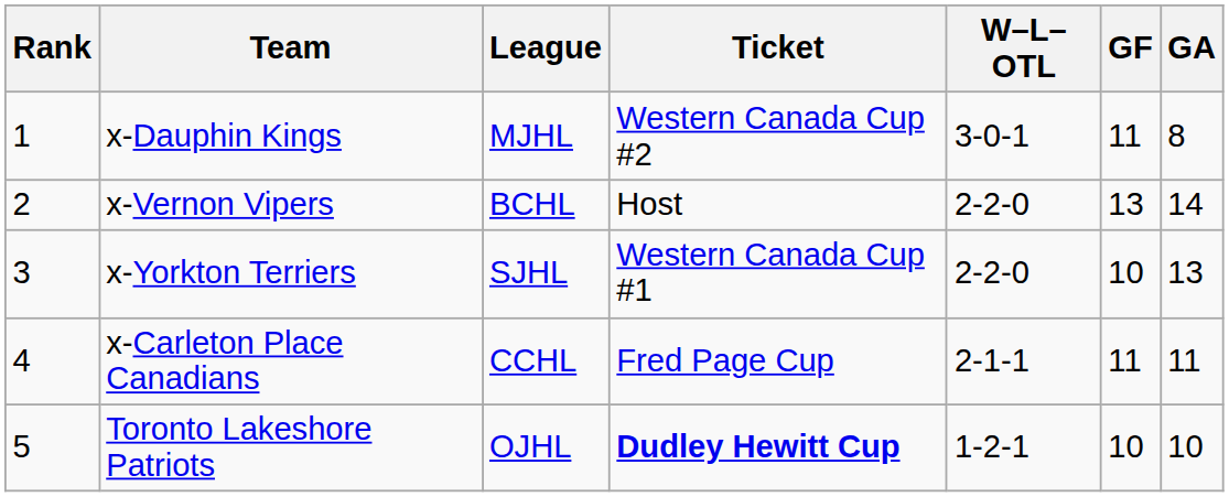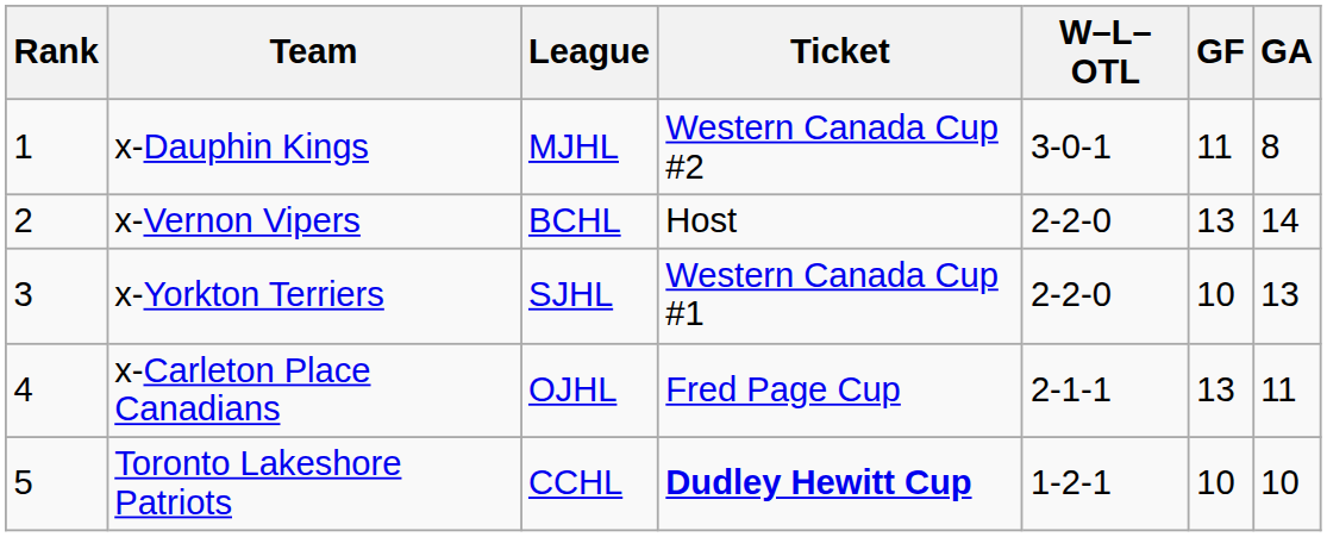x-Carleton Place Canadians | League: CCHL -> OJHL
x-Carleton Place Canadians | GF: 11 -> 13
Toronto Lakeshore Patriots | League: OJHL -> CCHL
